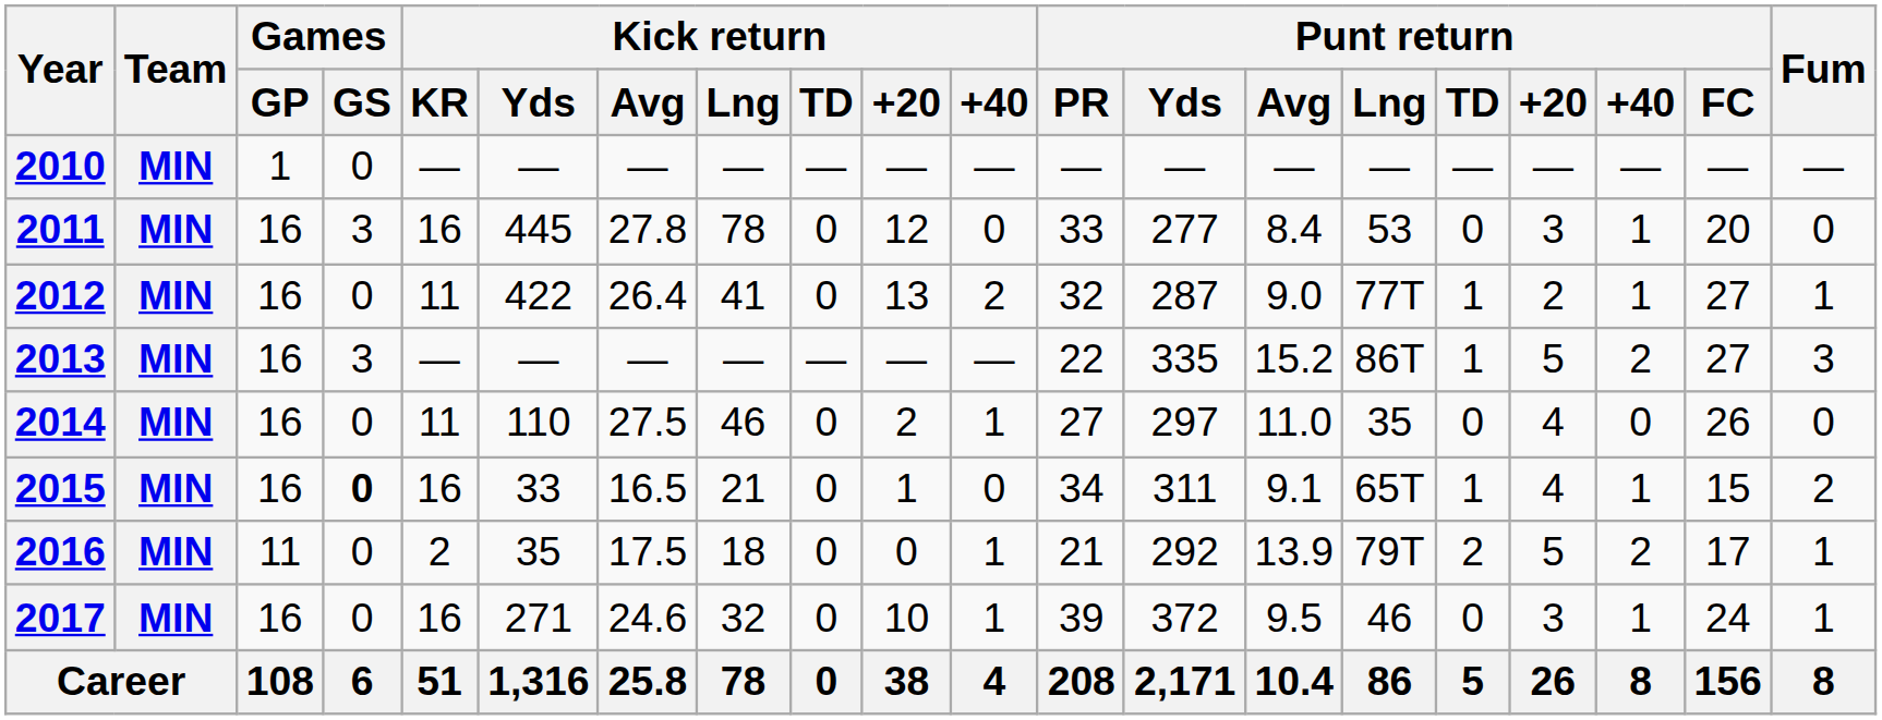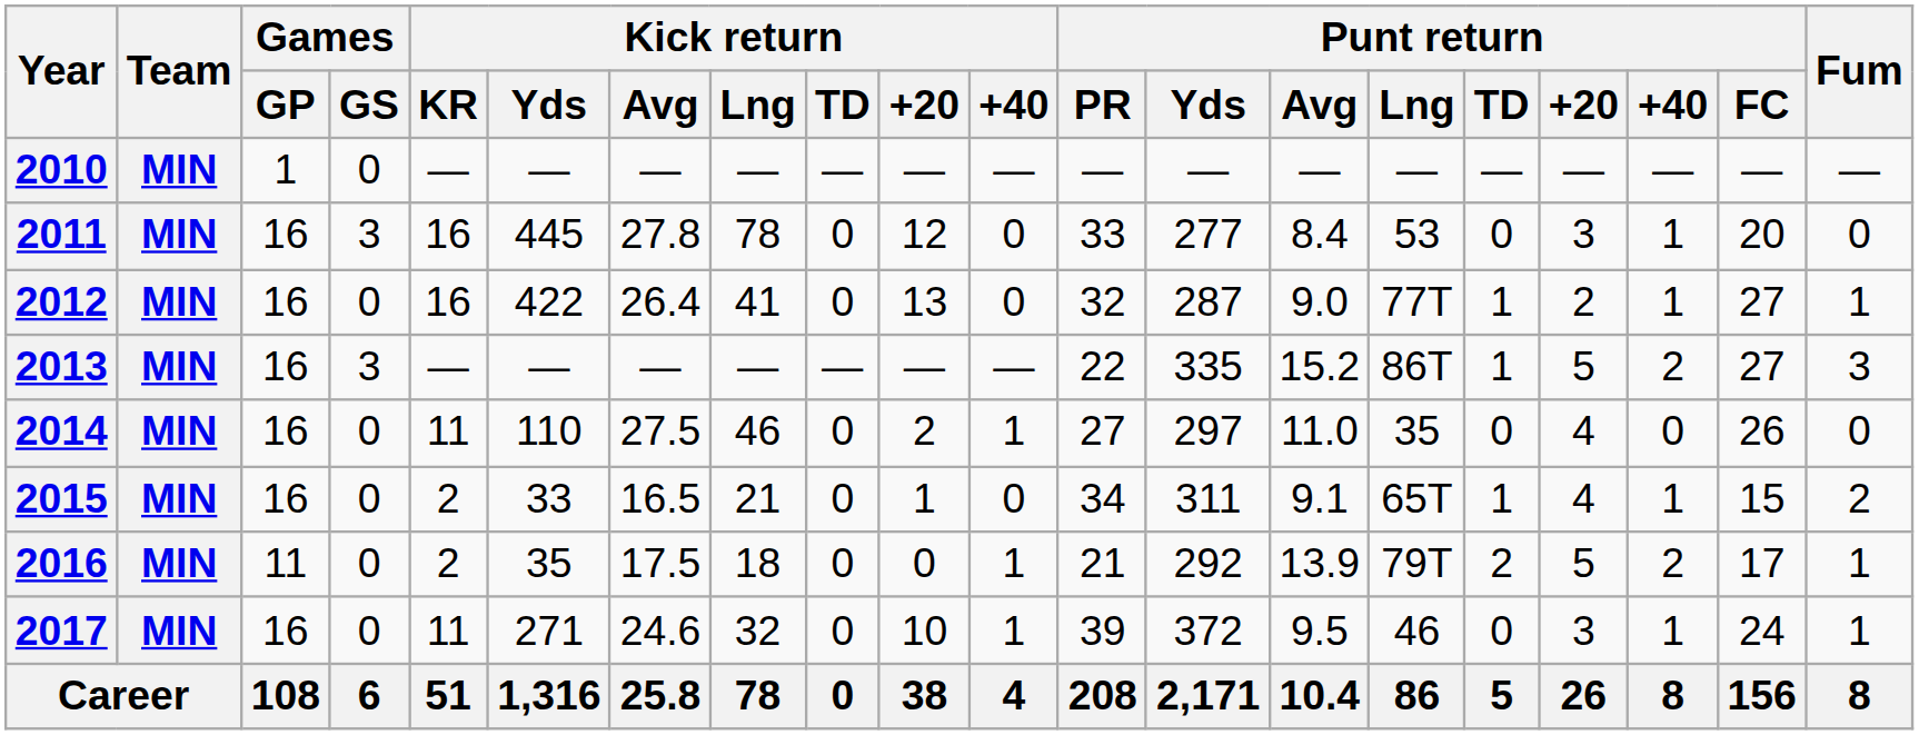2012 | Kick return / KR: 11 -> 16
2012 | Kick return / +40: 2 -> 0
2015 | Games / GS: bold -> normal
2015 | Kick return / KR: 16 -> 2
2017 | Kick return / KR: 16 -> 11
